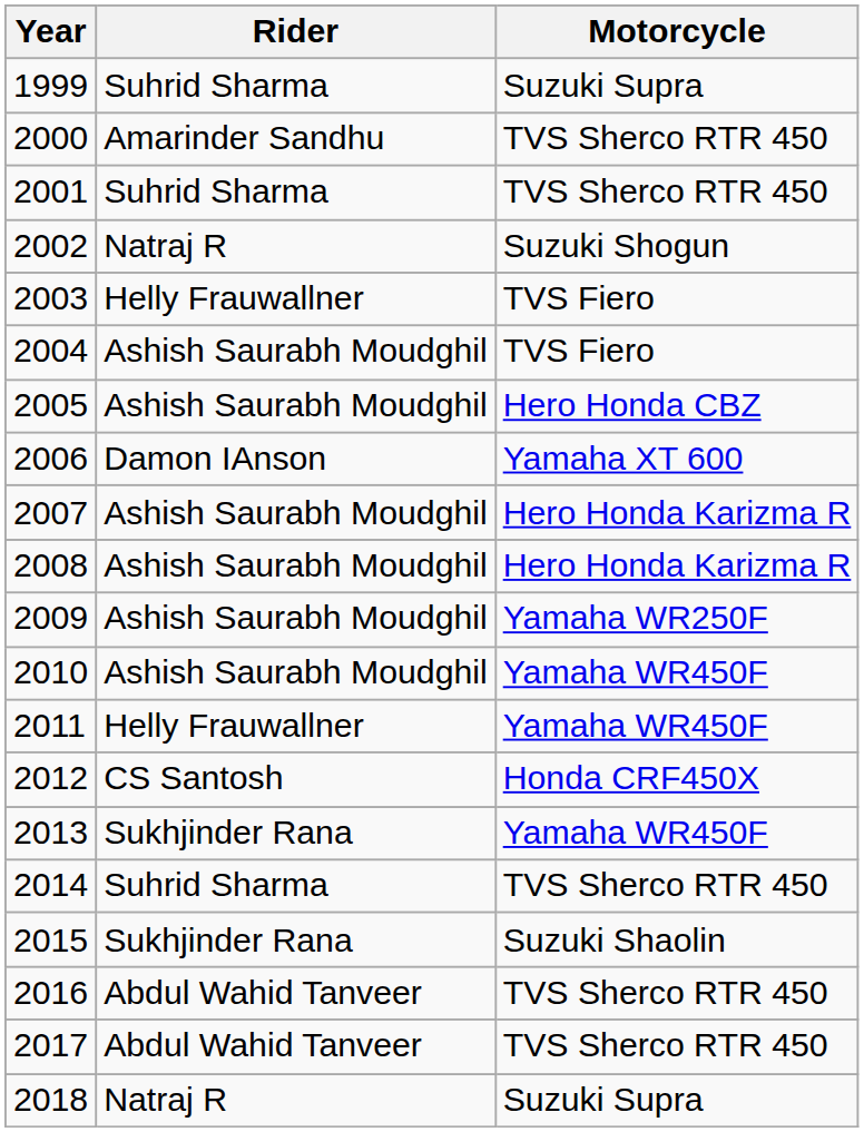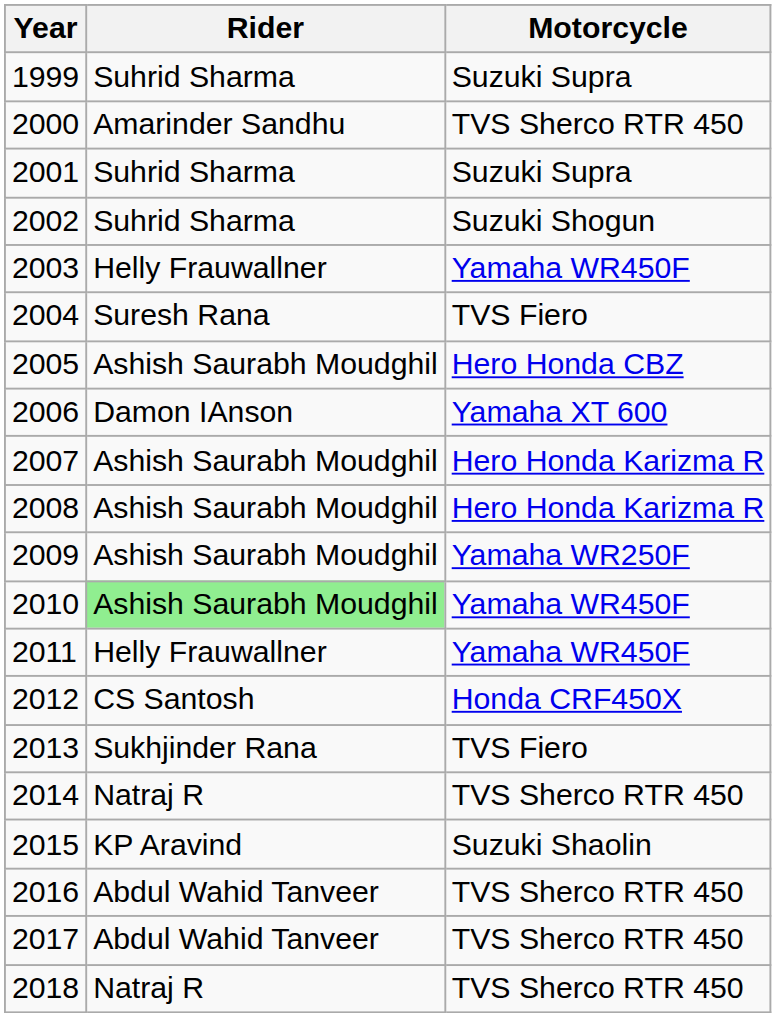2001 | Motorcycle: TVS Sherco RTR 450 -> Suzuki Supra
2002 | Rider: Natraj R -> Suhrid Sharma
2003 | Motorcycle: TVS Fiero -> Yamaha WR450F
2004 | Rider: Ashish Saurabh Moudghil -> Suresh Rana
2010 | Rider: no background -> lightgreen background
2013 | Motorcycle: Yamaha WR450F -> TVS Fiero
2014 | Rider: Suhrid Sharma -> Natraj R
2015 | Rider: Sukhjinder Rana -> KP Aravind
2018 | Motorcycle: Suzuki Supra -> TVS Sherco RTR 450
